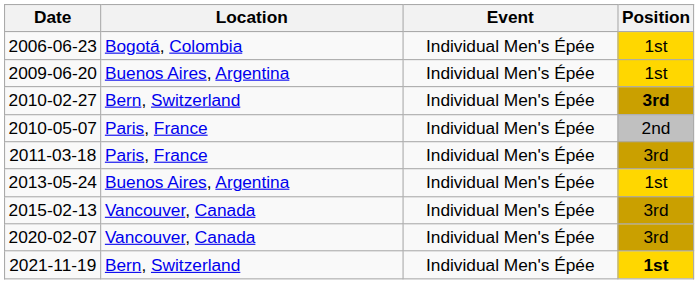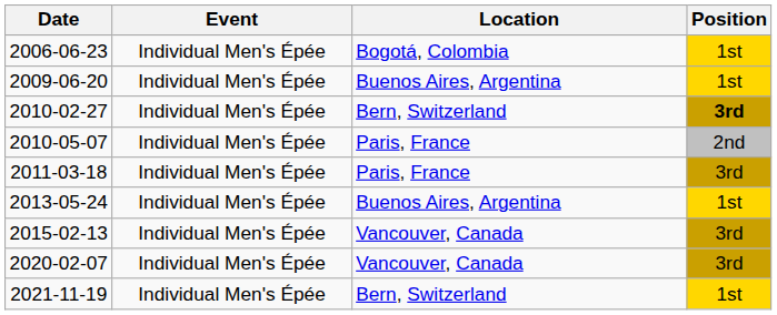columns swapped: Location <-> Event
2021-11-19 | Position: bold -> normal
